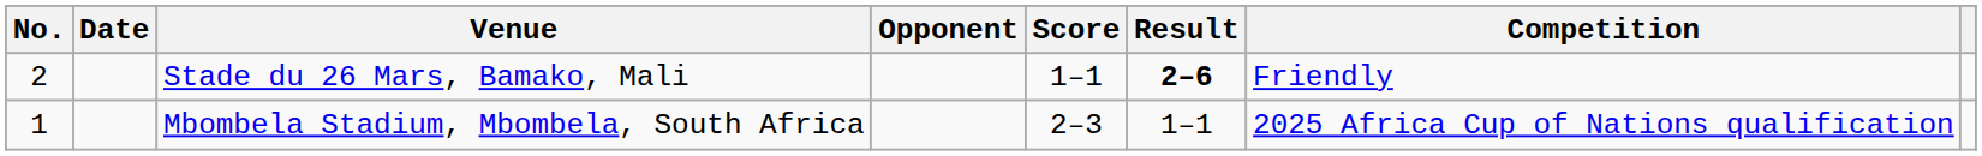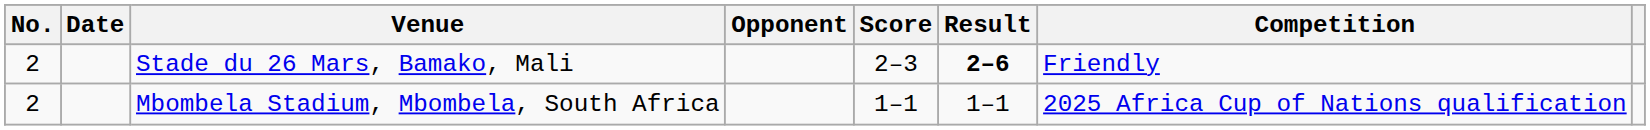Stade du 26 Mars, Bamako, Mali | Score: 1–1 -> 2–3
Mbombela Stadium, Mbombela, South Africa | No.: 1 -> 2
Mbombela Stadium, Mbombela, South Africa | Score: 2–3 -> 1–1
